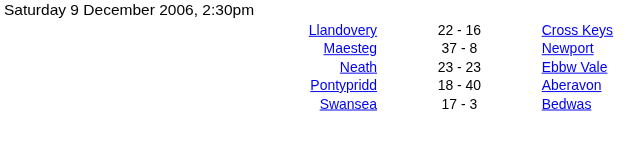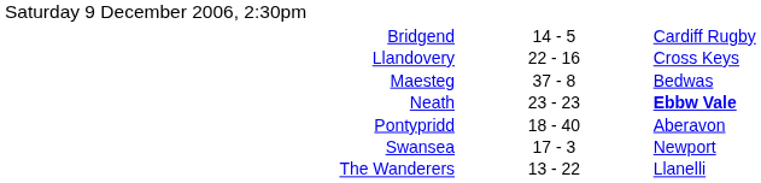+ row: Bridgend | 14 - 5 | Cardiff Rugby
Maesteg | column 3: Newport -> Bedwas
Neath | column 3: normal -> bold
Swansea | column 3: Bedwas -> Newport
+ row: The Wanderers | 13 - 22 | Llanelli
